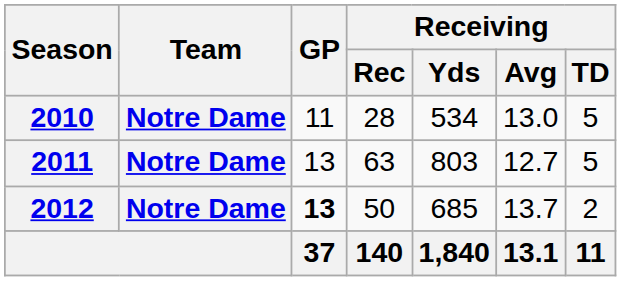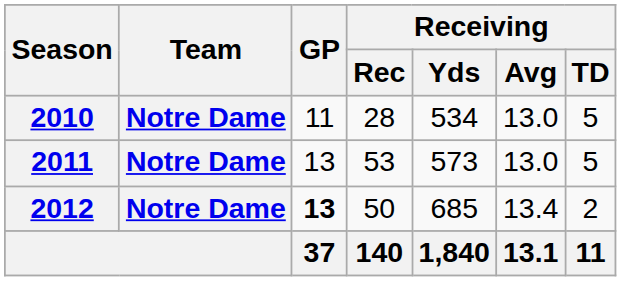2011 | Receiving / Rec: 63 -> 53
2011 | Receiving / Yds: 803 -> 573
2011 | Receiving / Avg: 12.7 -> 13.0
2012 | Receiving / Avg: 13.7 -> 13.4
